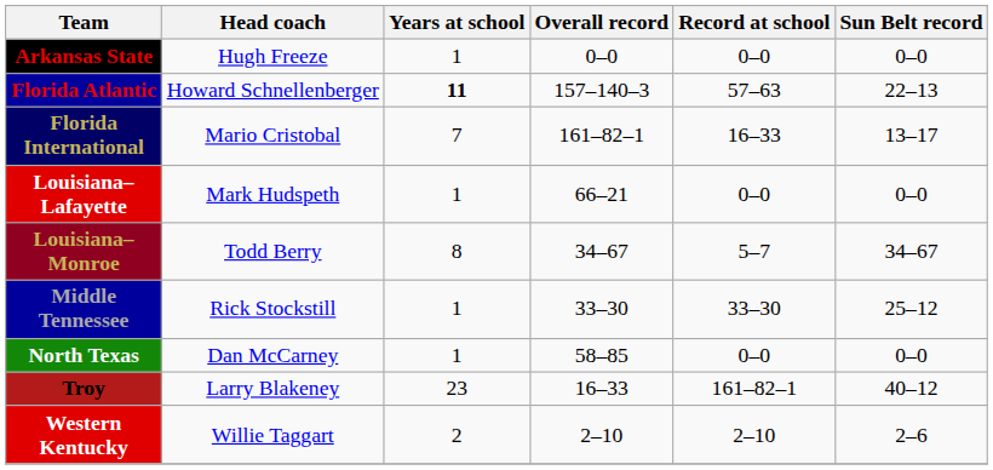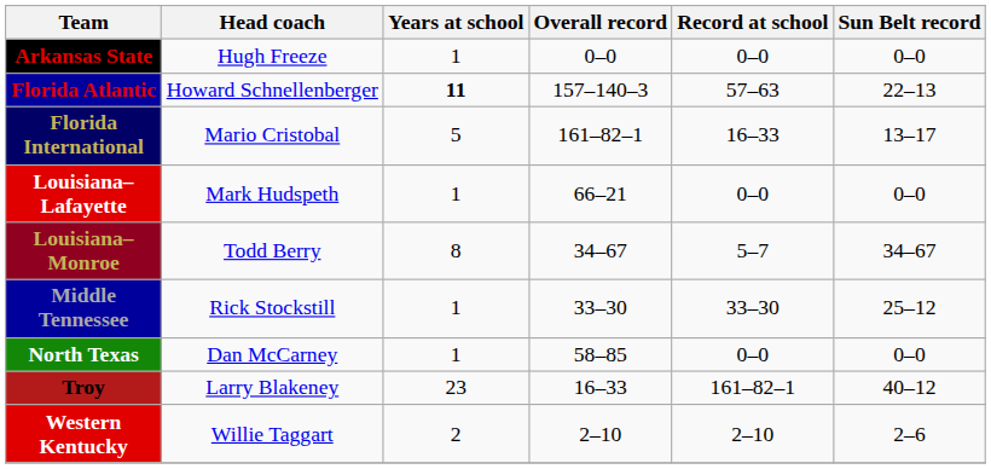Florida International | Years at school: 7 -> 5
